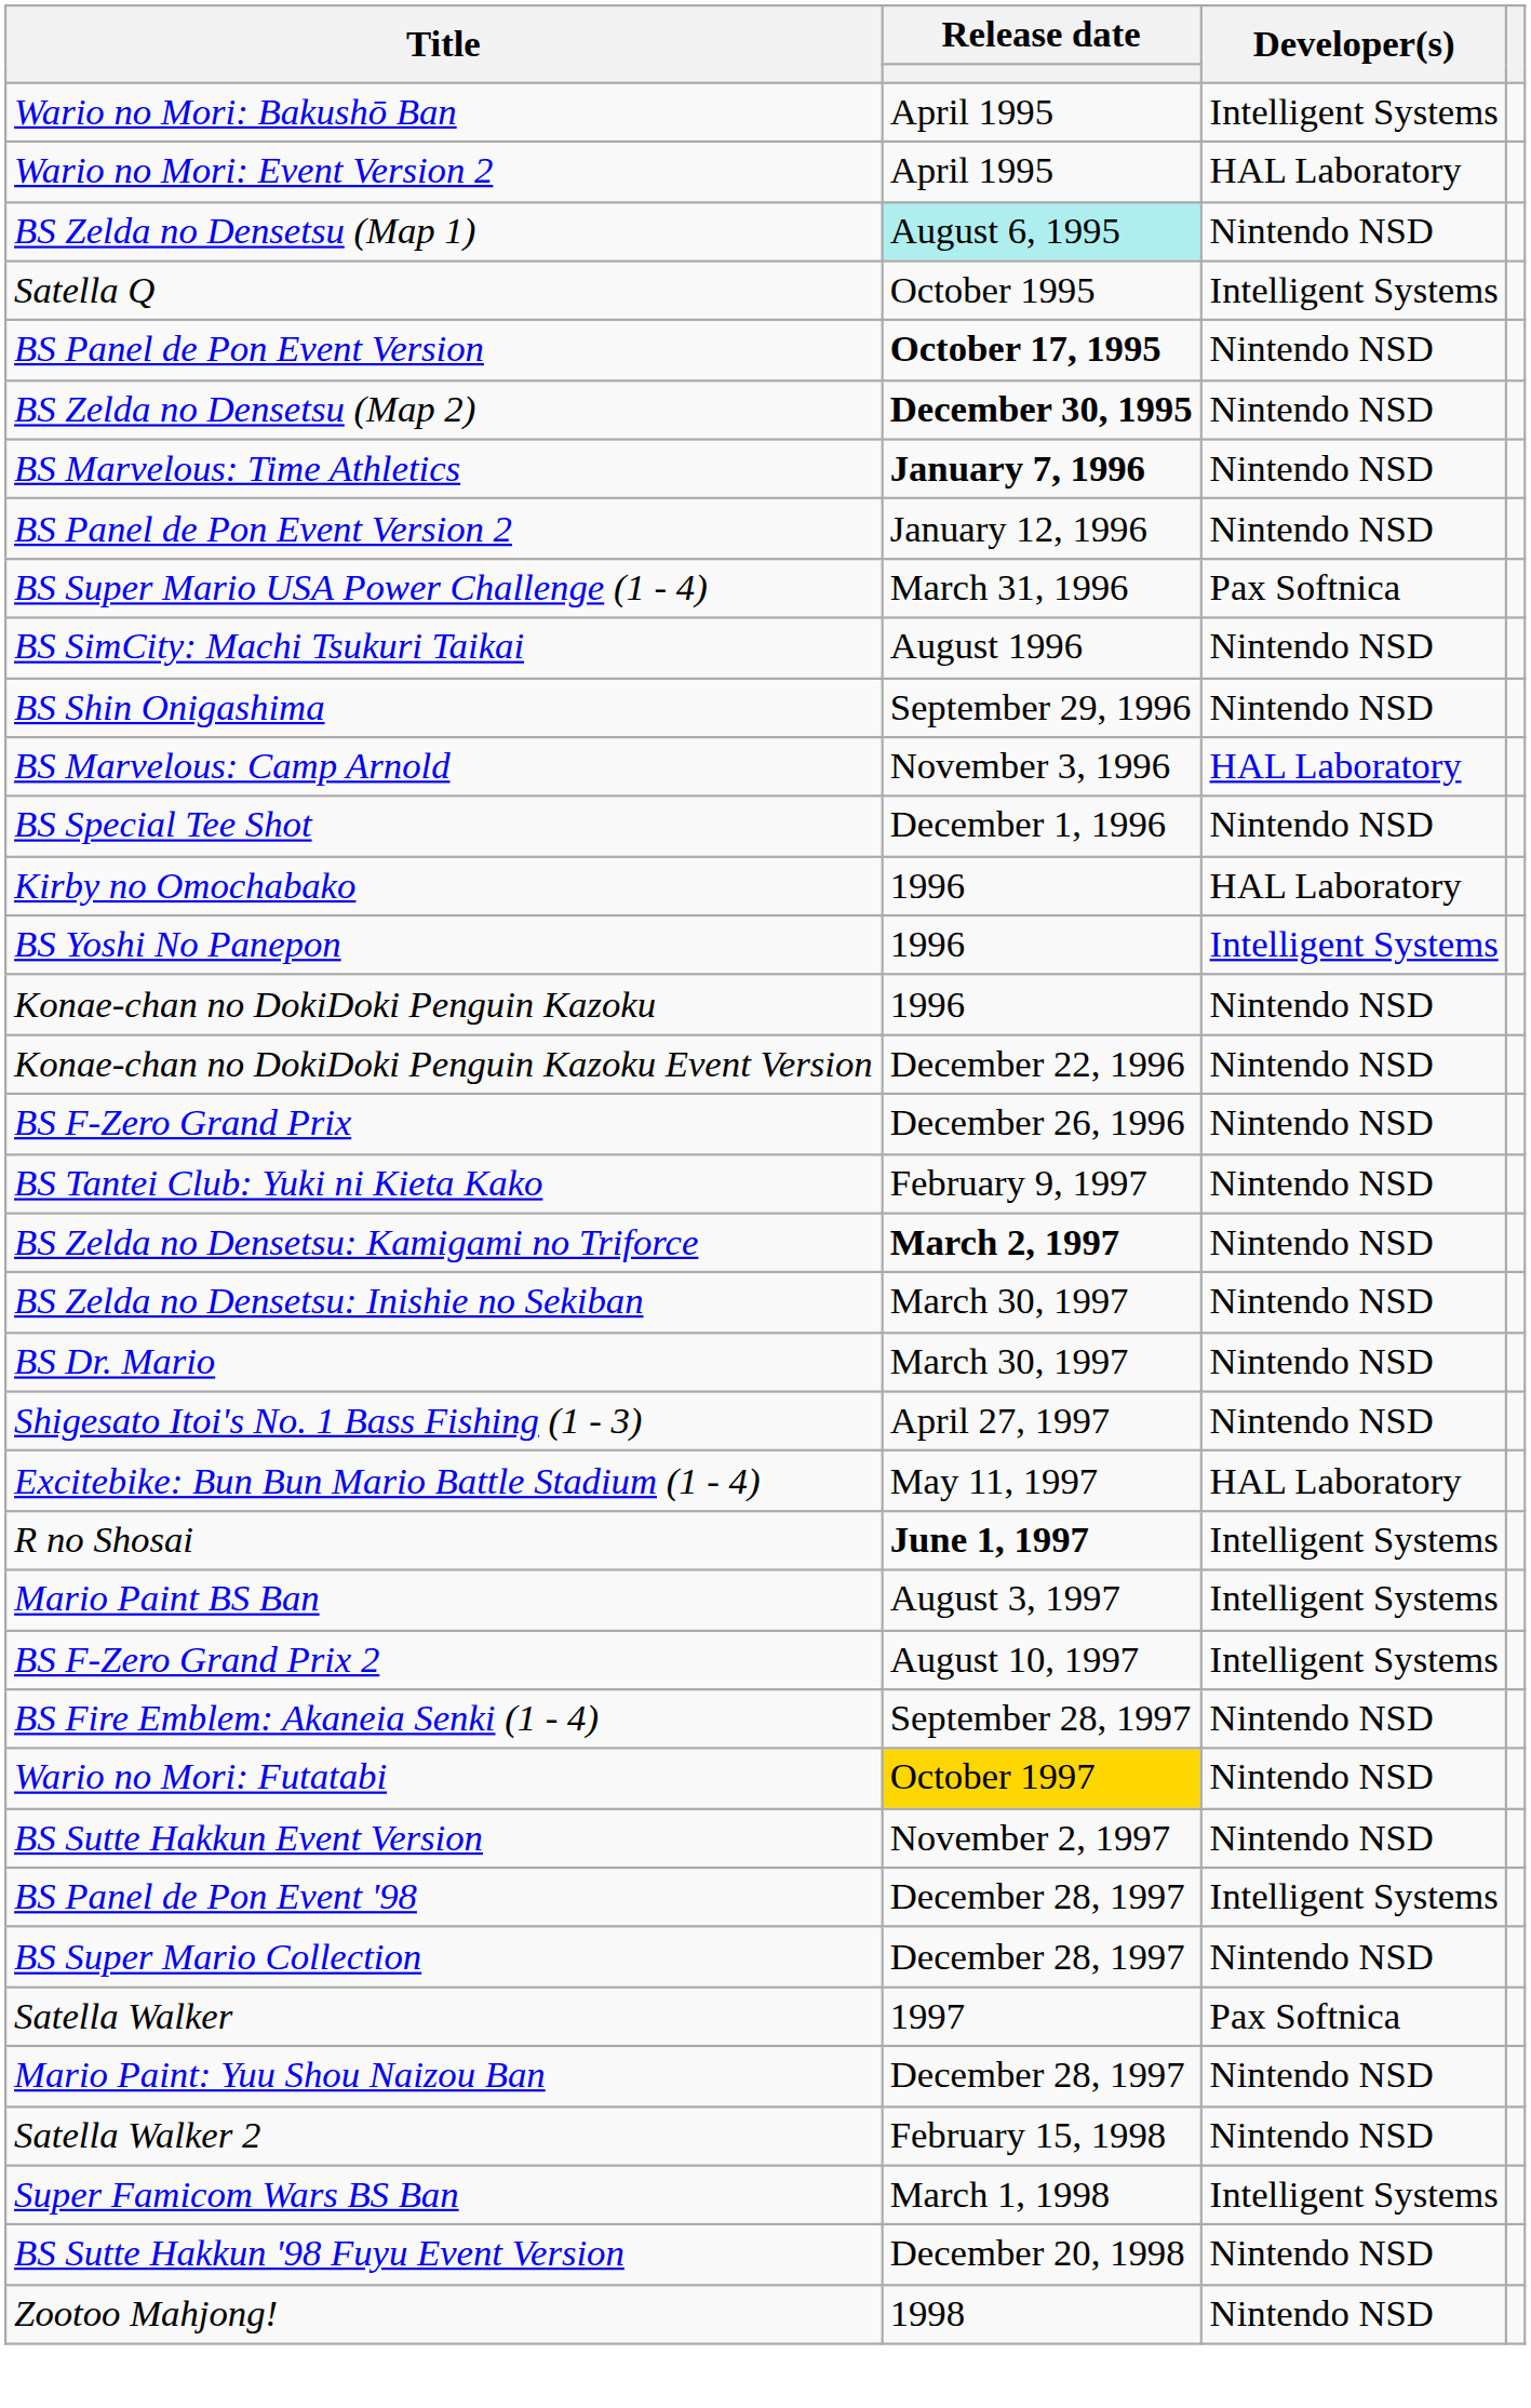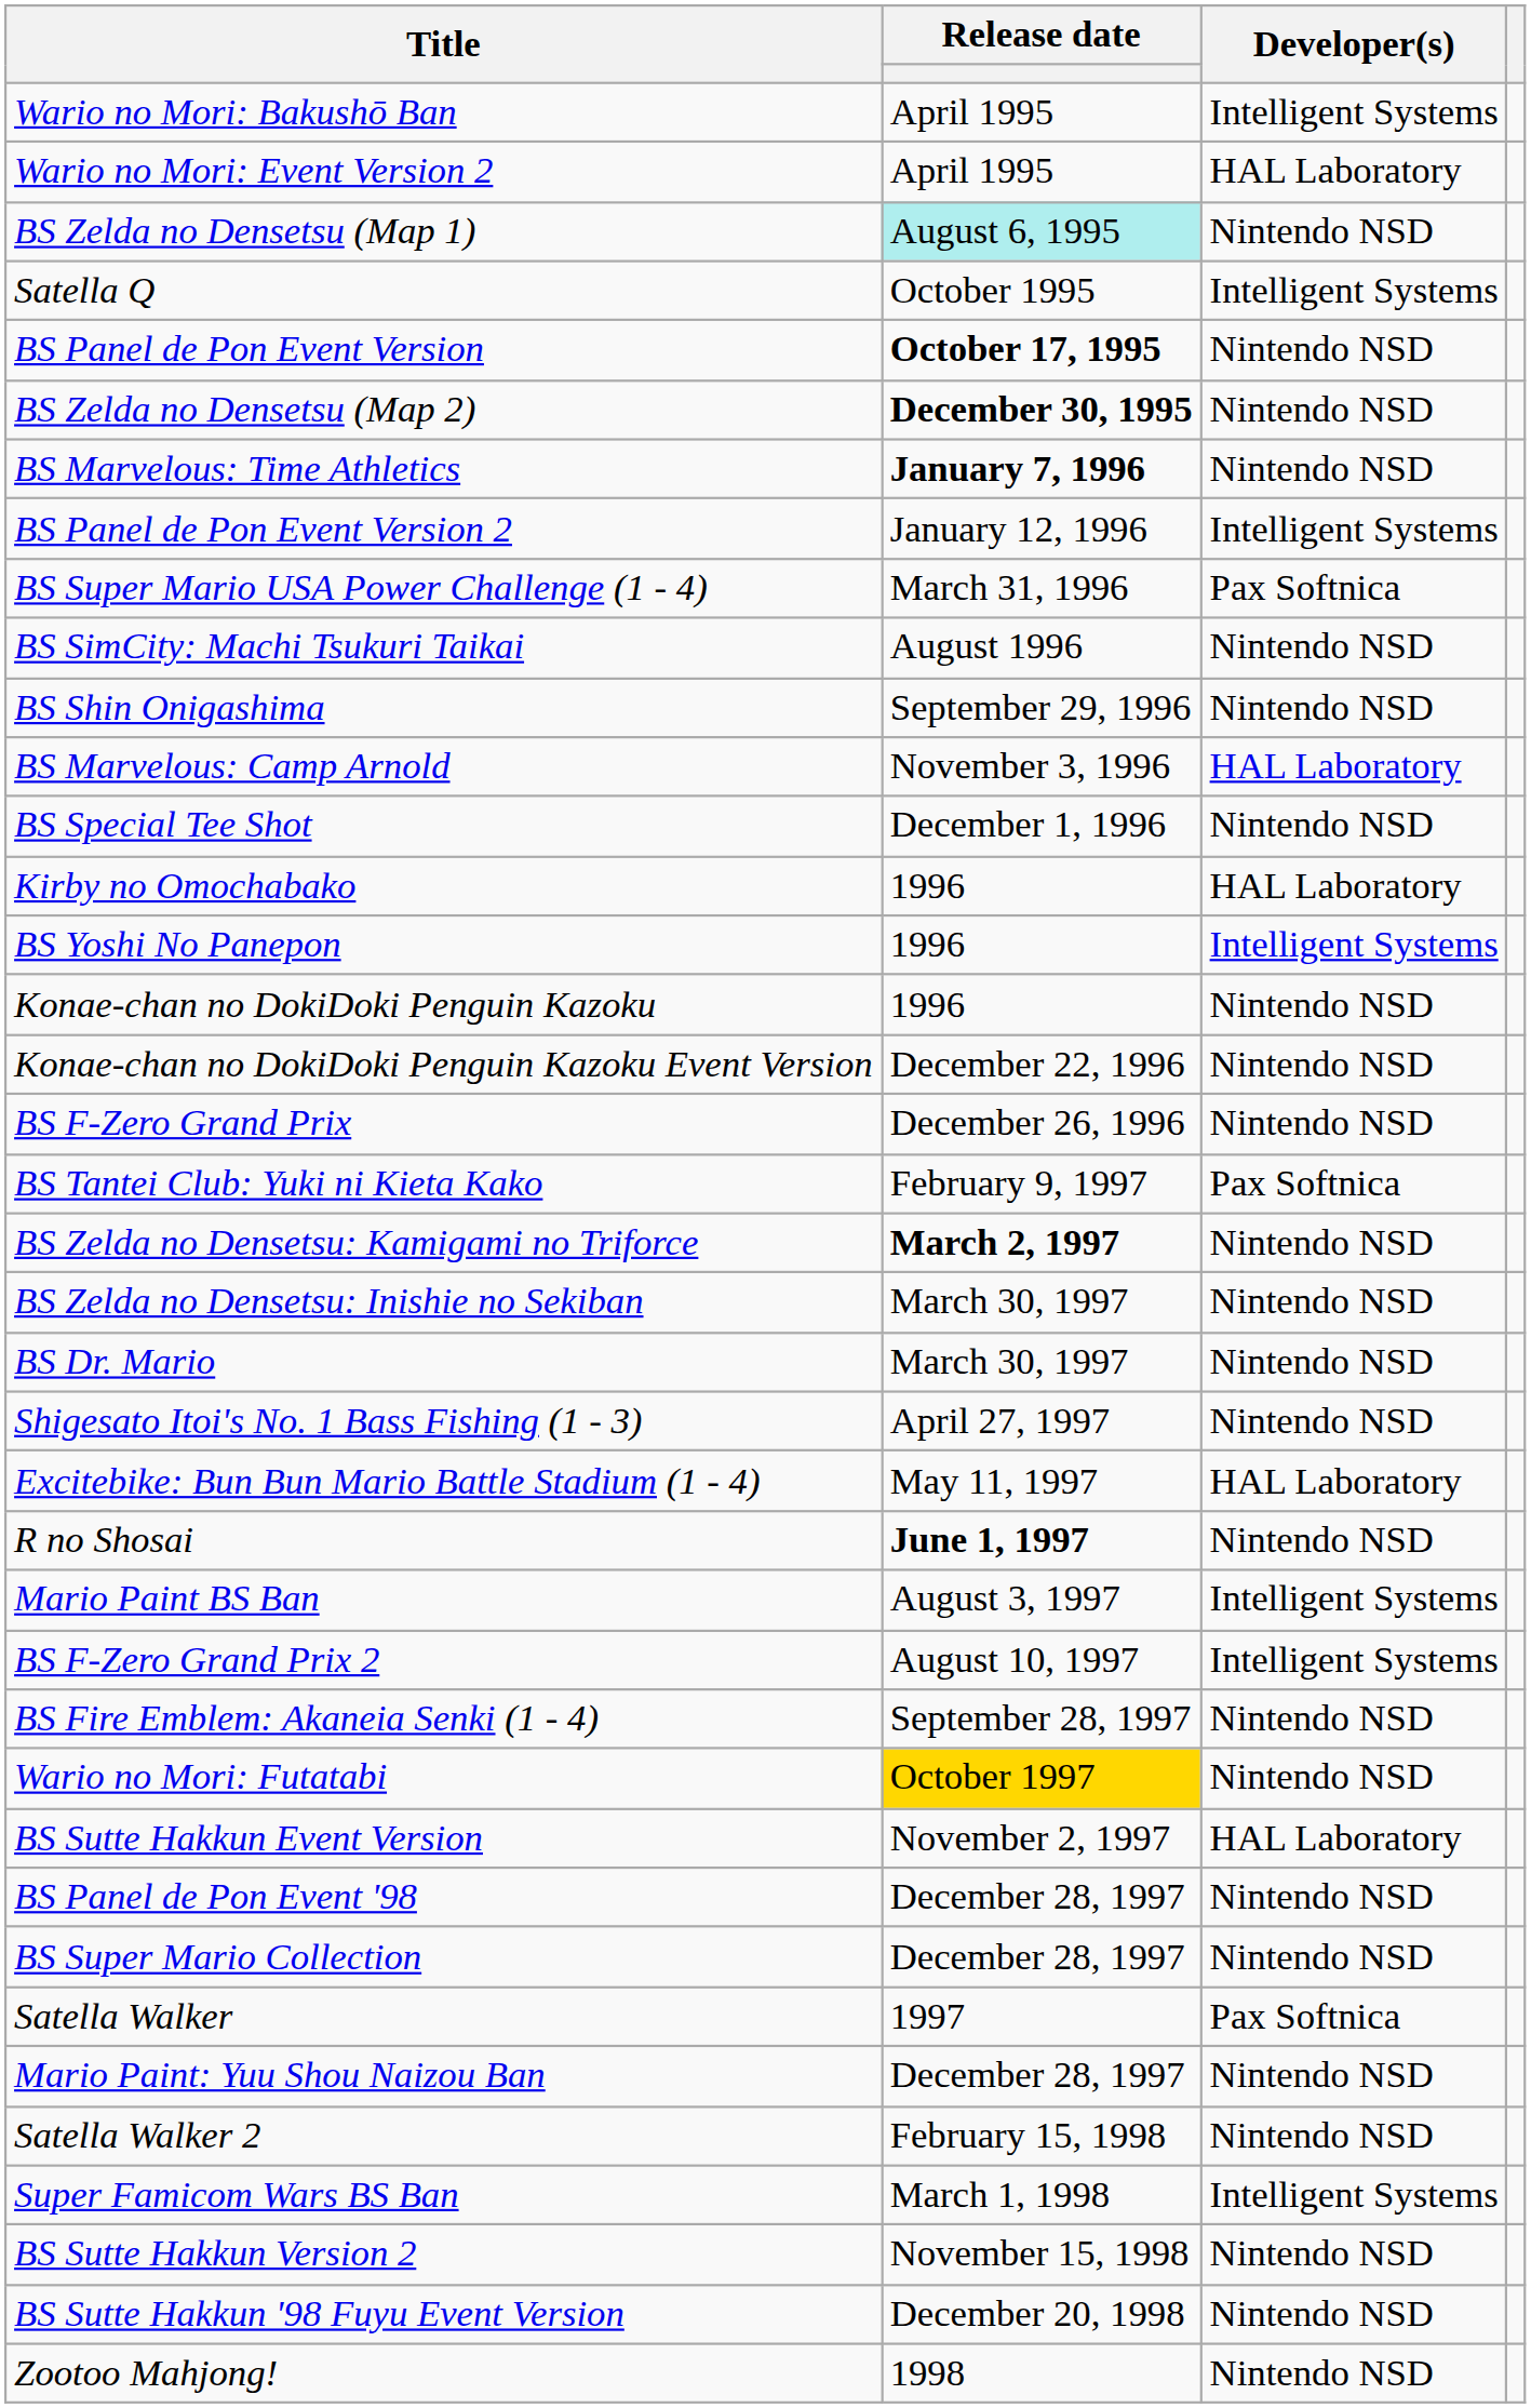BS Panel de Pon Event Version 2 | Developer(s): Nintendo NSD -> Intelligent Systems
BS Tantei Club: Yuki ni Kieta Kako | Developer(s): Nintendo NSD -> Pax Softnica
R no Shosai | Developer(s): Intelligent Systems -> Nintendo NSD
BS Sutte Hakkun Event Version | Developer(s): Nintendo NSD -> HAL Laboratory
BS Panel de Pon Event '98 | Developer(s): Intelligent Systems -> Nintendo NSD
+ row: BS Sutte Hakkun Version 2 | November 15, 1998 | Nintendo NSD
